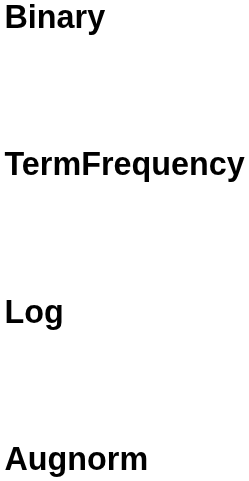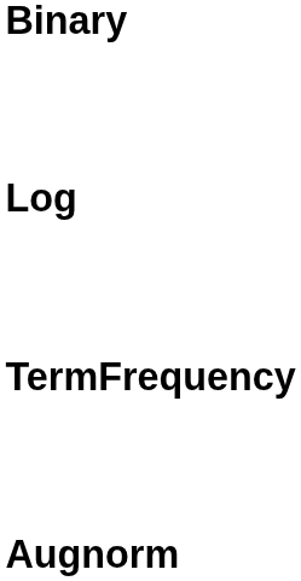rows swapped: TermFrequency <-> Log
